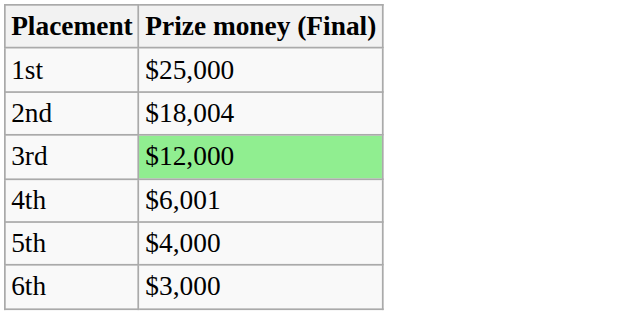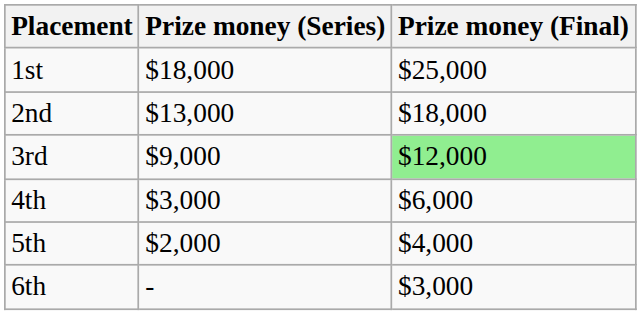+ column: Prize money (Series) | $18,000 | $13,000 | $9,000 | $3,000 | $2,000 | -
2nd | Prize money (Final): $18,004 -> $18,000
4th | Prize money (Final): $6,001 -> $6,000
